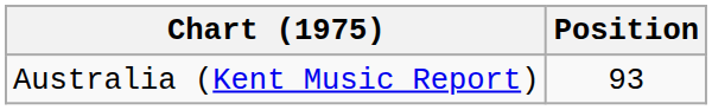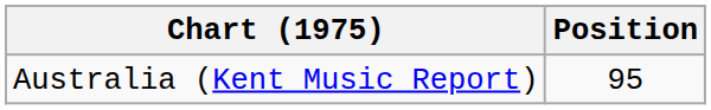Australia (Kent Music Report) | Position: 93 -> 95
